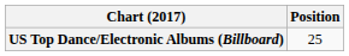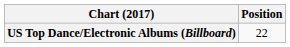US Top Dance/Electronic Albums (Billboard) | Position: 25 -> 22
